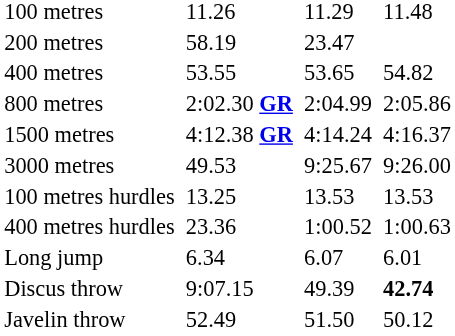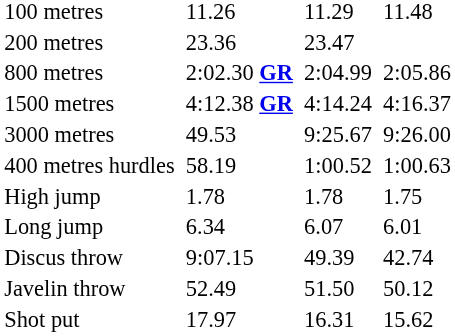200 metres | column 3: 58.19 -> 23.36
- row: 400 metres | 53.55 | 53.65 | 54.82
- row: 100 metres hurdles | 13.25 | 13.53 | 13.53
400 metres hurdles | column 3: 23.36 -> 58.19
+ row: High jump | 1.78 | 1.78 | 1.75
Discus throw | column 7: bold -> normal
+ row: Shot put | 17.97 | 16.31 | 15.62
